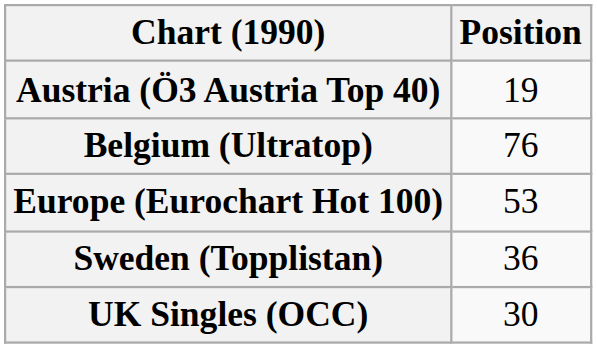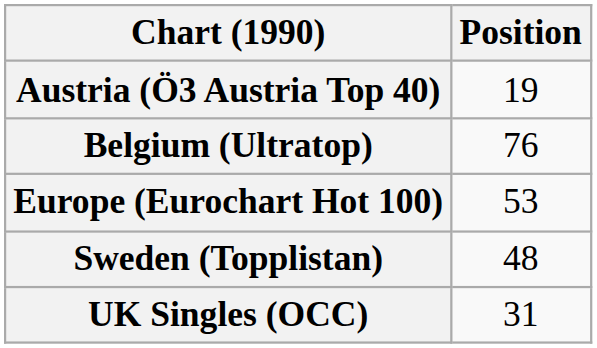Sweden (Topplistan) | Position: 36 -> 48
UK Singles (OCC) | Position: 30 -> 31
